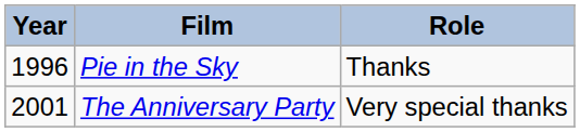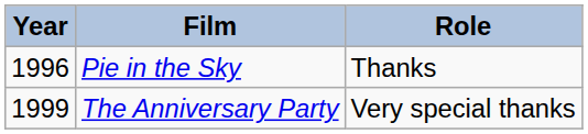The Anniversary Party | Year: 2001 -> 1999
